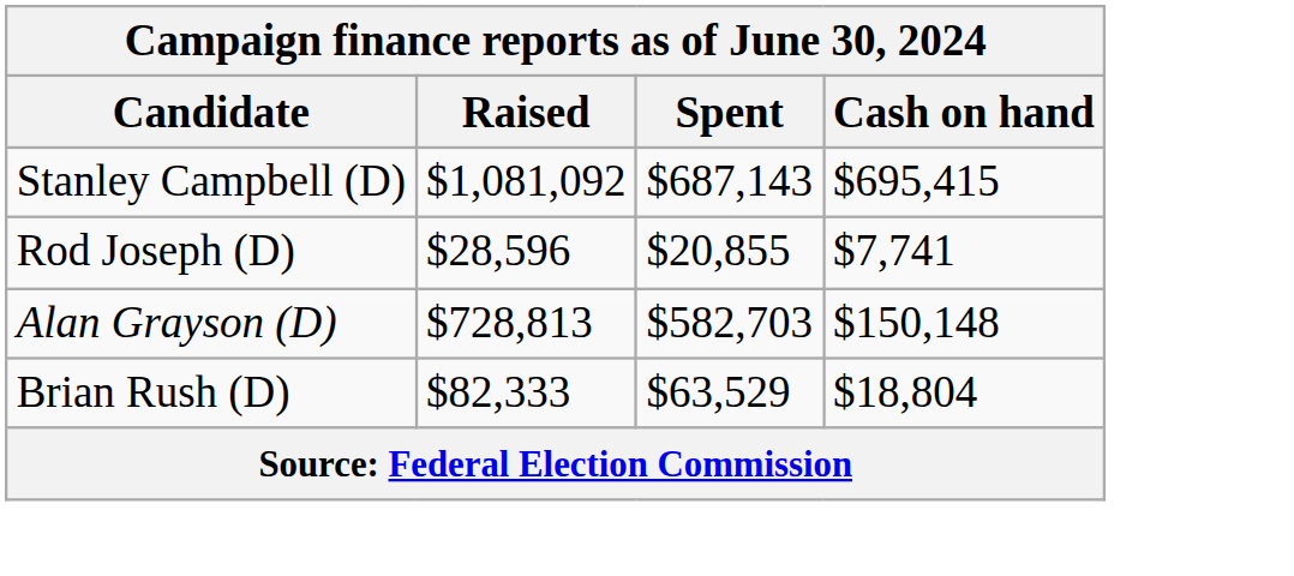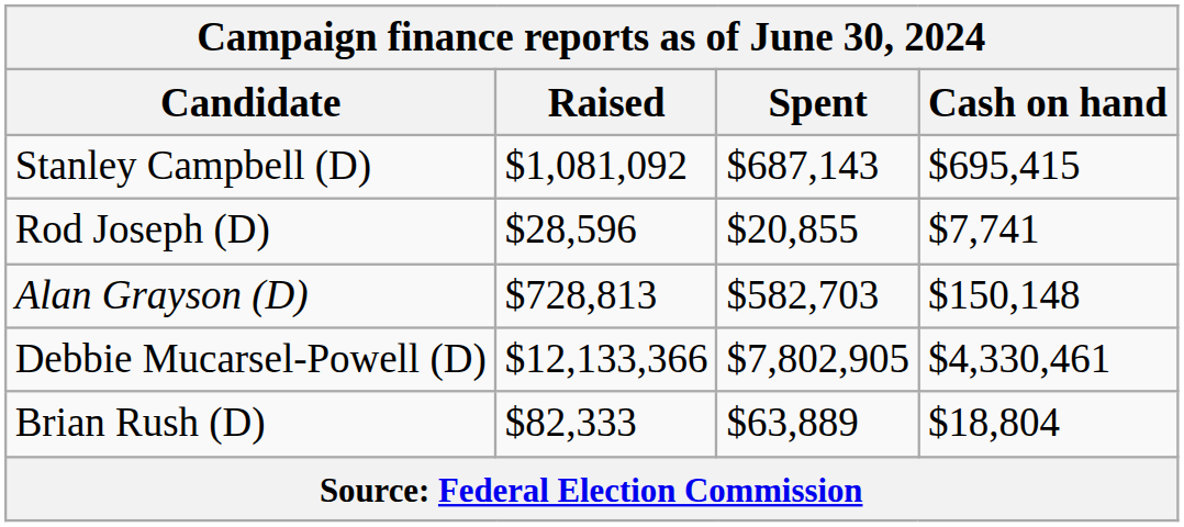+ row: Debbie Mucarsel-Powell (D) | $12,133,366 | $7,802,905 | $4,330,461
Brian Rush (D) | Spent: $63,529 -> $63,889
